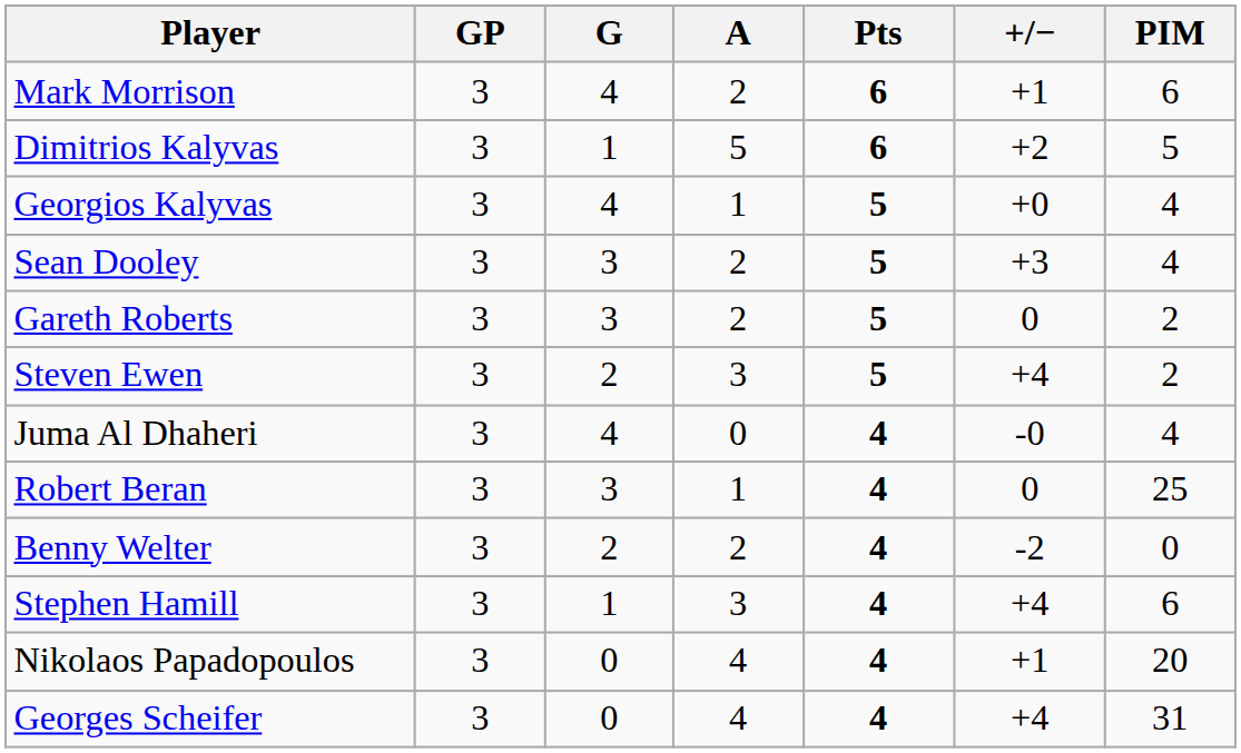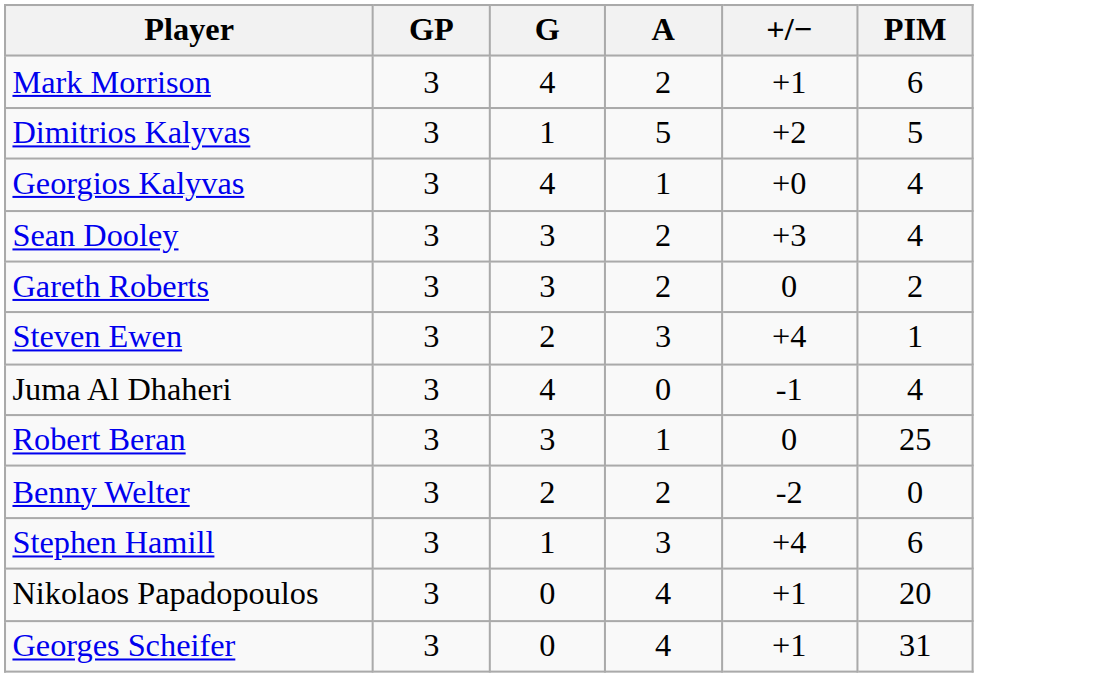- column: Pts | 6 | 6 | 5 | 5 | 5 | 5 | 4 | 4 | 4 | 4 | 4 | 4
Steven Ewen | PIM: 2 -> 1
Juma Al Dhaheri | +/−: -0 -> -1
Georges Scheifer | +/−: +4 -> +1
